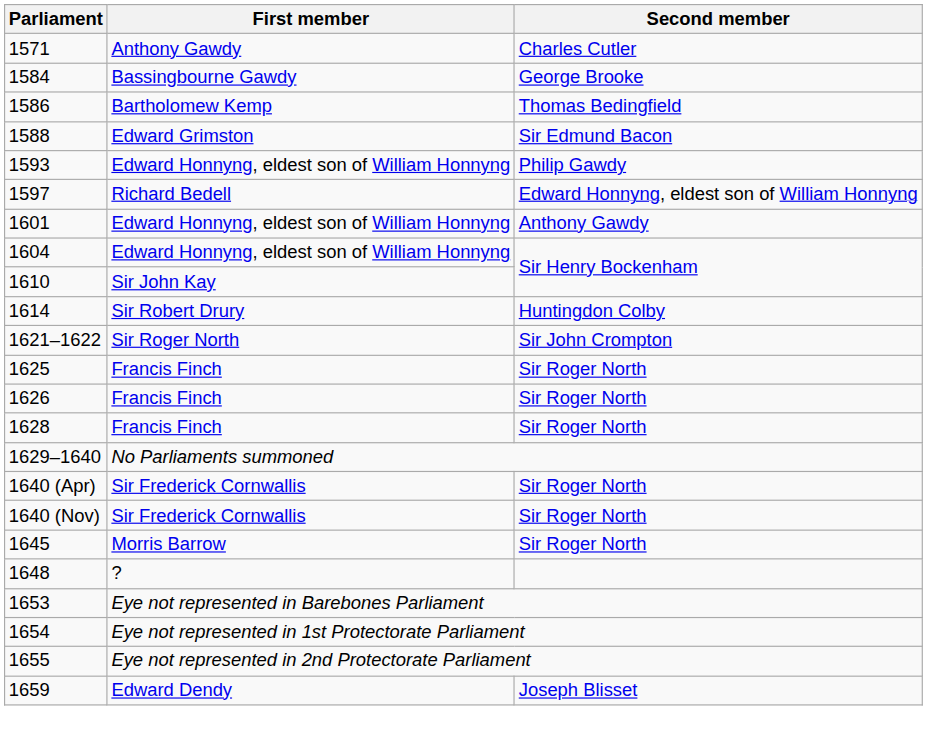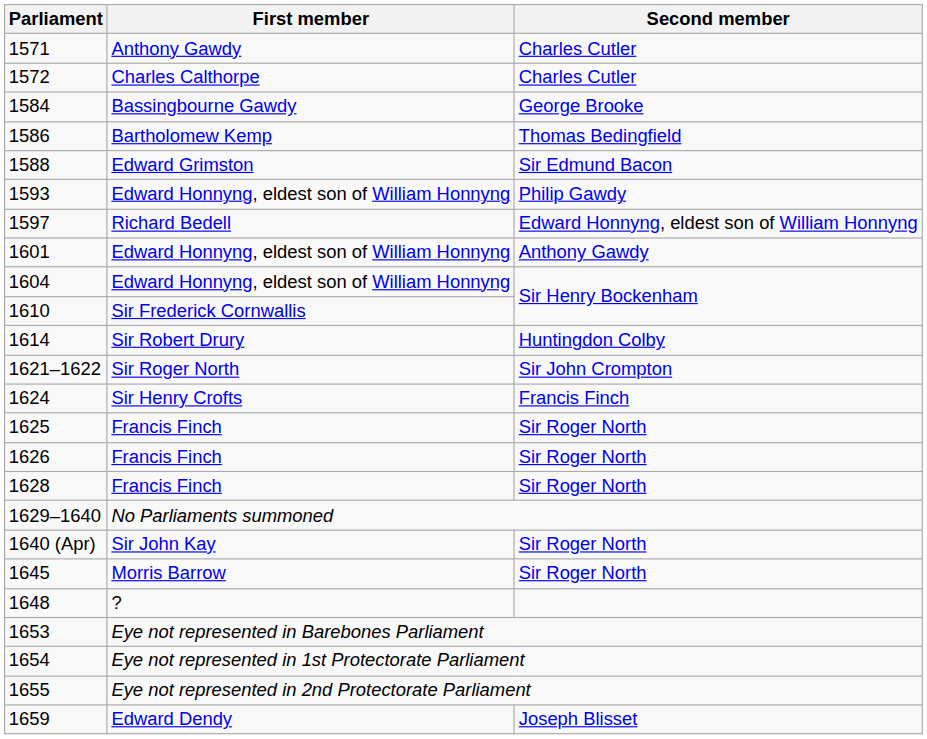+ row: 1572 | Charles Calthorpe | Charles Cutler
1610 | First member: Sir John Kay -> Sir Frederick Cornwallis
+ row: 1624 | Sir Henry Crofts | Francis Finch
1640 (Apr) | First member: Sir Frederick Cornwallis -> Sir John Kay
- row: 1640 (Nov) | Sir Frederick Cornwallis | Sir Roger North
